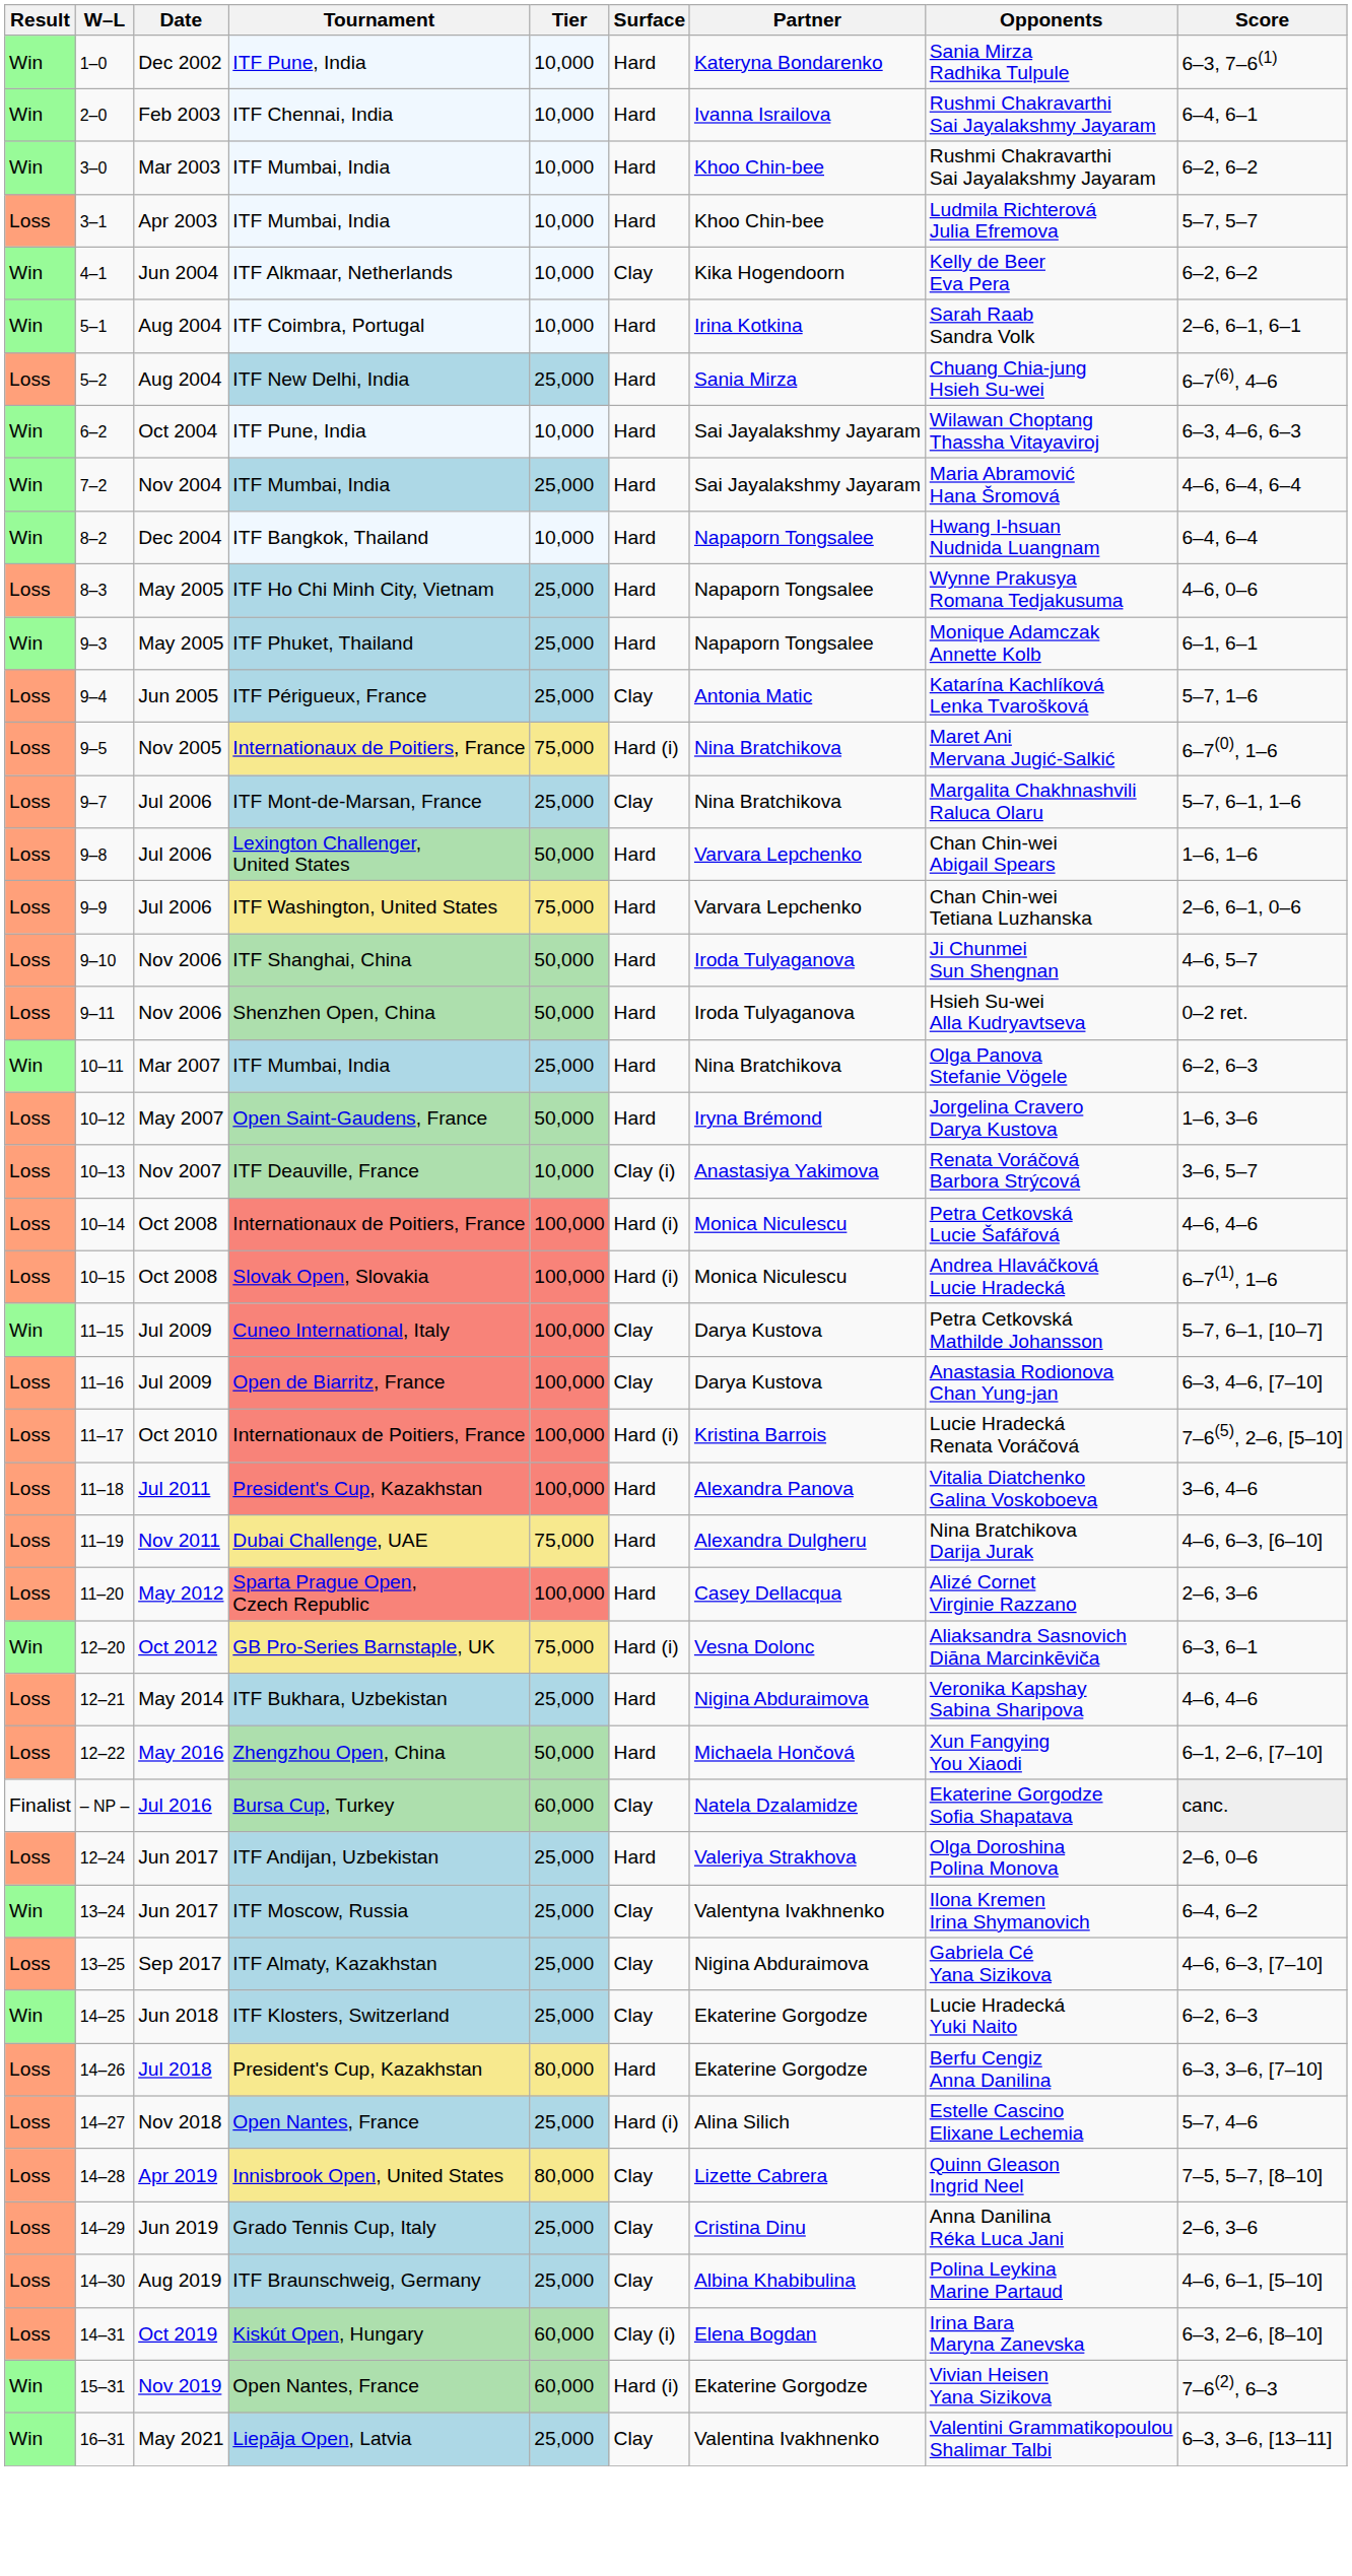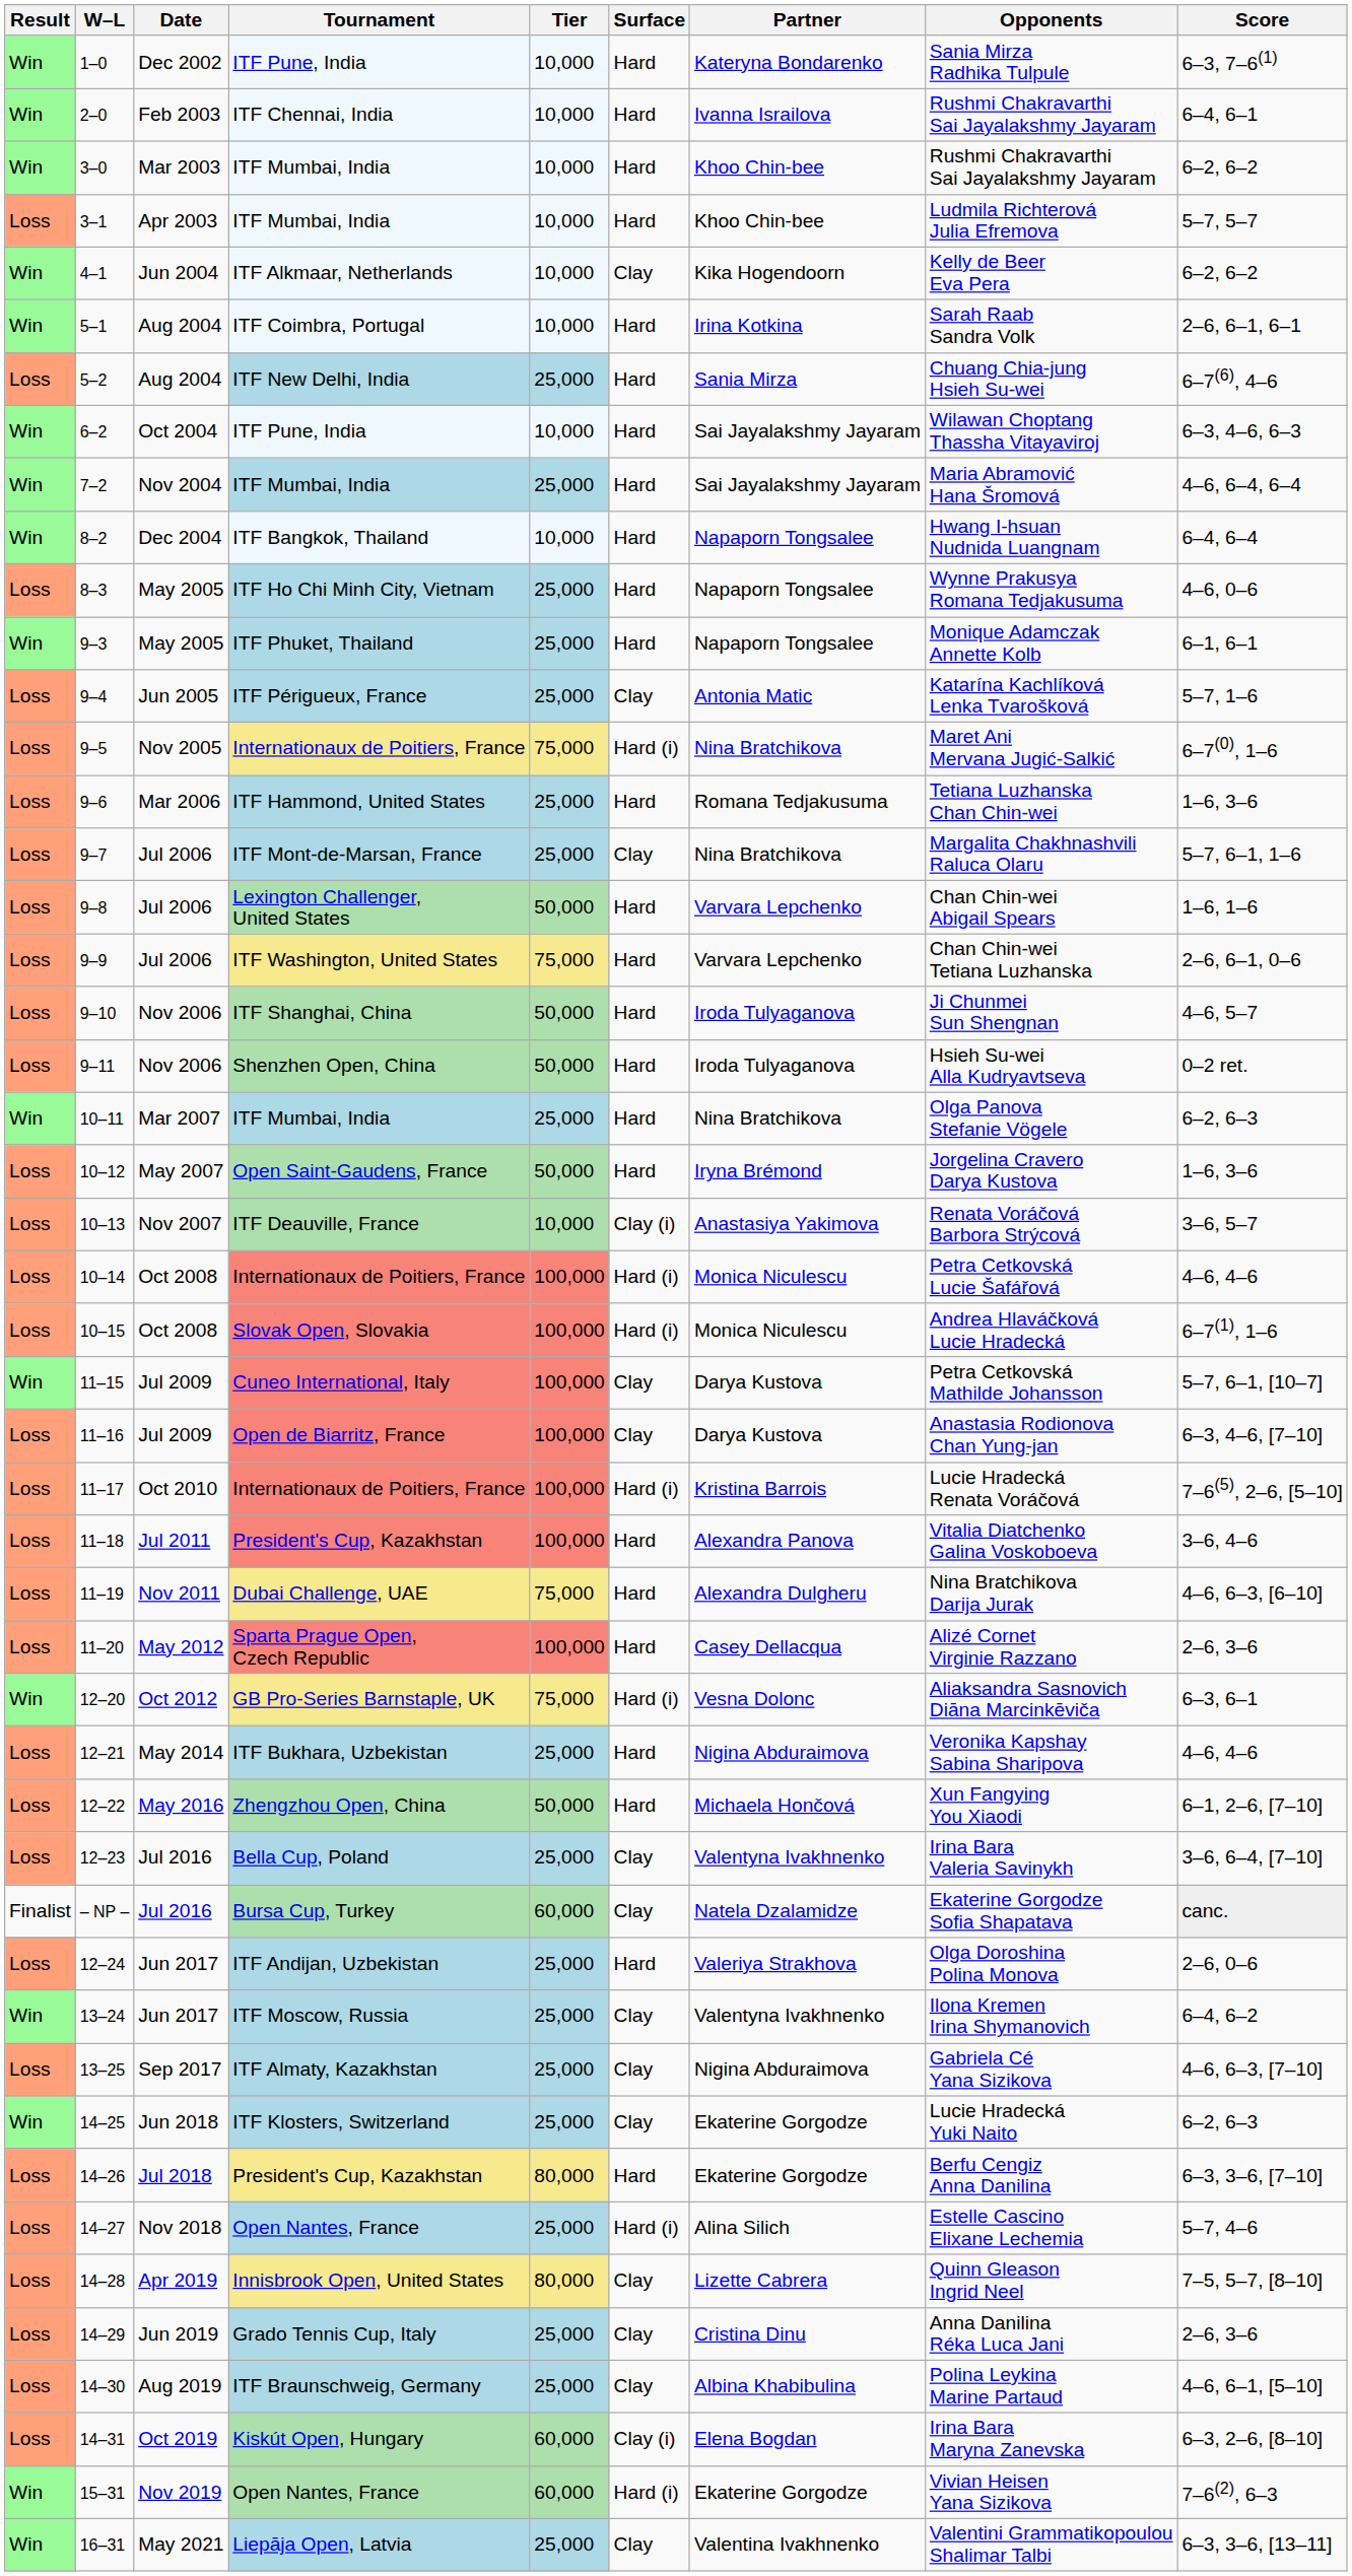+ row: Loss | 9–6 | Mar 2006 | ITF Hammond, United States | 25,000 | Hard | Romana Tedjakusuma | Tetiana Luzhanska Chan Chin-wei | 1–6, 3–6
+ row: Loss | 12–23 | Jul 2016 | Bella Cup, Poland | 25,000 | Clay | Valentyna Ivakhnenko | Irina Bara Valeria Savinykh | 3–6, 6–4, [7–10]
